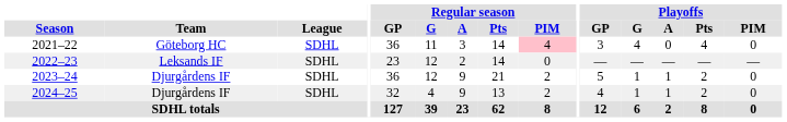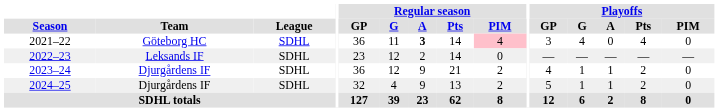2021–22 | Regular season / A: normal -> bold
2023–24 | Playoffs / GP: 5 -> 4
2024–25 | Playoffs / GP: 4 -> 5
